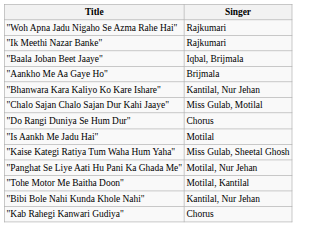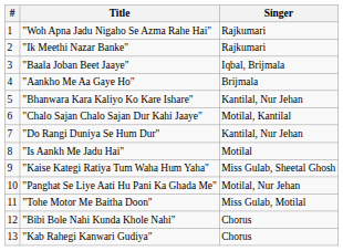+ column: # | 1 | 2 | 3 | 4 | 5 | 6 | 7 | 8 | 9 | 10 | 11 | 12 | 13
"Chalo Sajan Chalo Sajan Dur Kahi Jaaye" | Singer: Miss Gulab, Motilal -> Motilal, Kantilal
"Do Rangi Duniya Se Hum Dur" | Singer: Chorus -> Kantilal, Nur Jehan
"Tohe Motor Me Baitha Doon" | Singer: Motilal, Kantilal -> Miss Gulab, Motilal
"Bibi Bole Nahi Kunda Khole Nahi" | Singer: Kantilal, Nur Jehan -> Chorus
